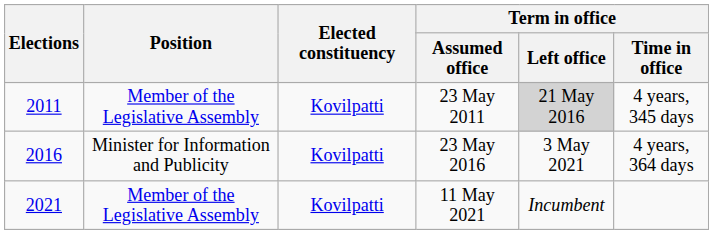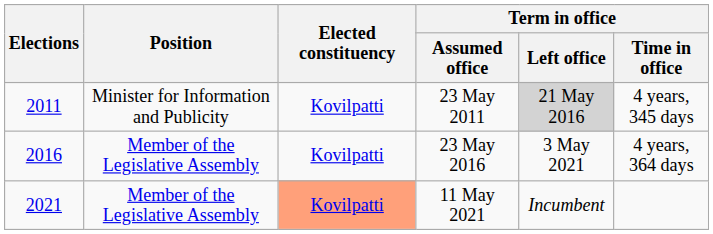23 May 2011 | Position: Member of the Legislative Assembly -> Minister for Information and Publicity
23 May 2016 | Position: Minister for Information and Publicity -> Member of the Legislative Assembly
11 May 2021 | Elected constituency: no background -> lightsalmon background
